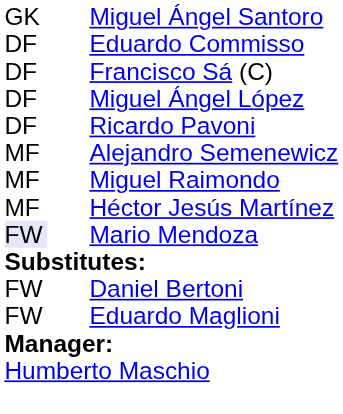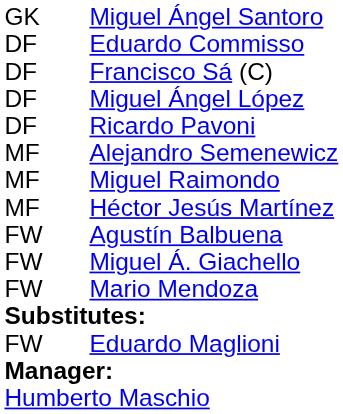+ row: FW | Agustín Balbuena
+ row: FW | Miguel Á. Giachello
Mario Mendoza | column 1: lavender background -> no background
- row: FW | Daniel Bertoni
